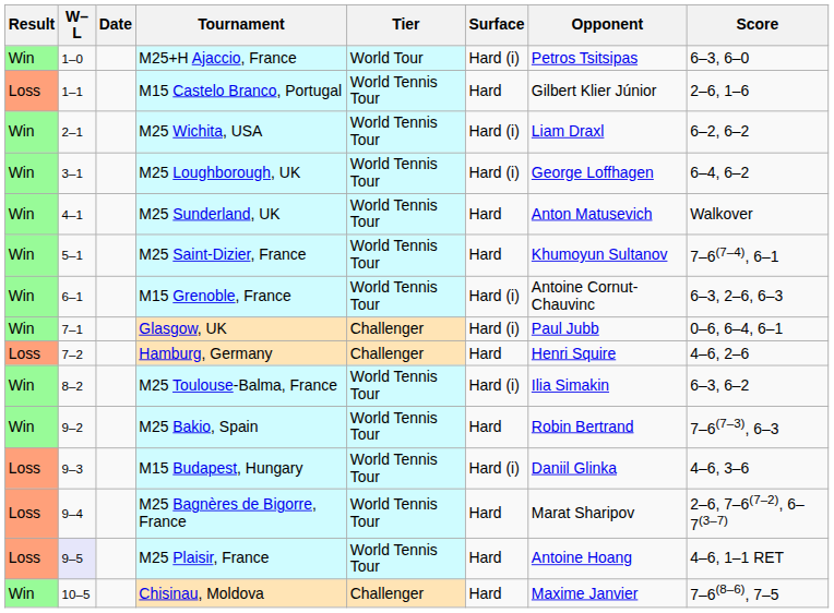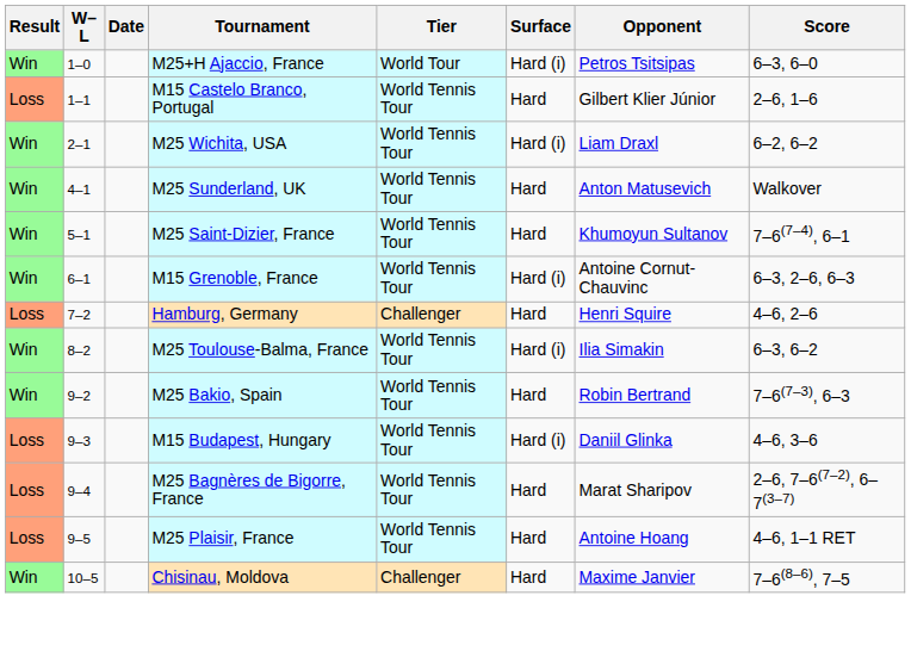- row: Win | 3–1 | M25 Loughborough, UK | World Tennis Tour | Hard (i) | George Loffhagen | 6–4, 6–2
- row: Win | 7–1 | Glasgow, UK | Challenger | Hard (i) | Paul Jubb | 0–6, 6–4, 6–1
M25 Plaisir, France | W–L: lavender background -> no background
